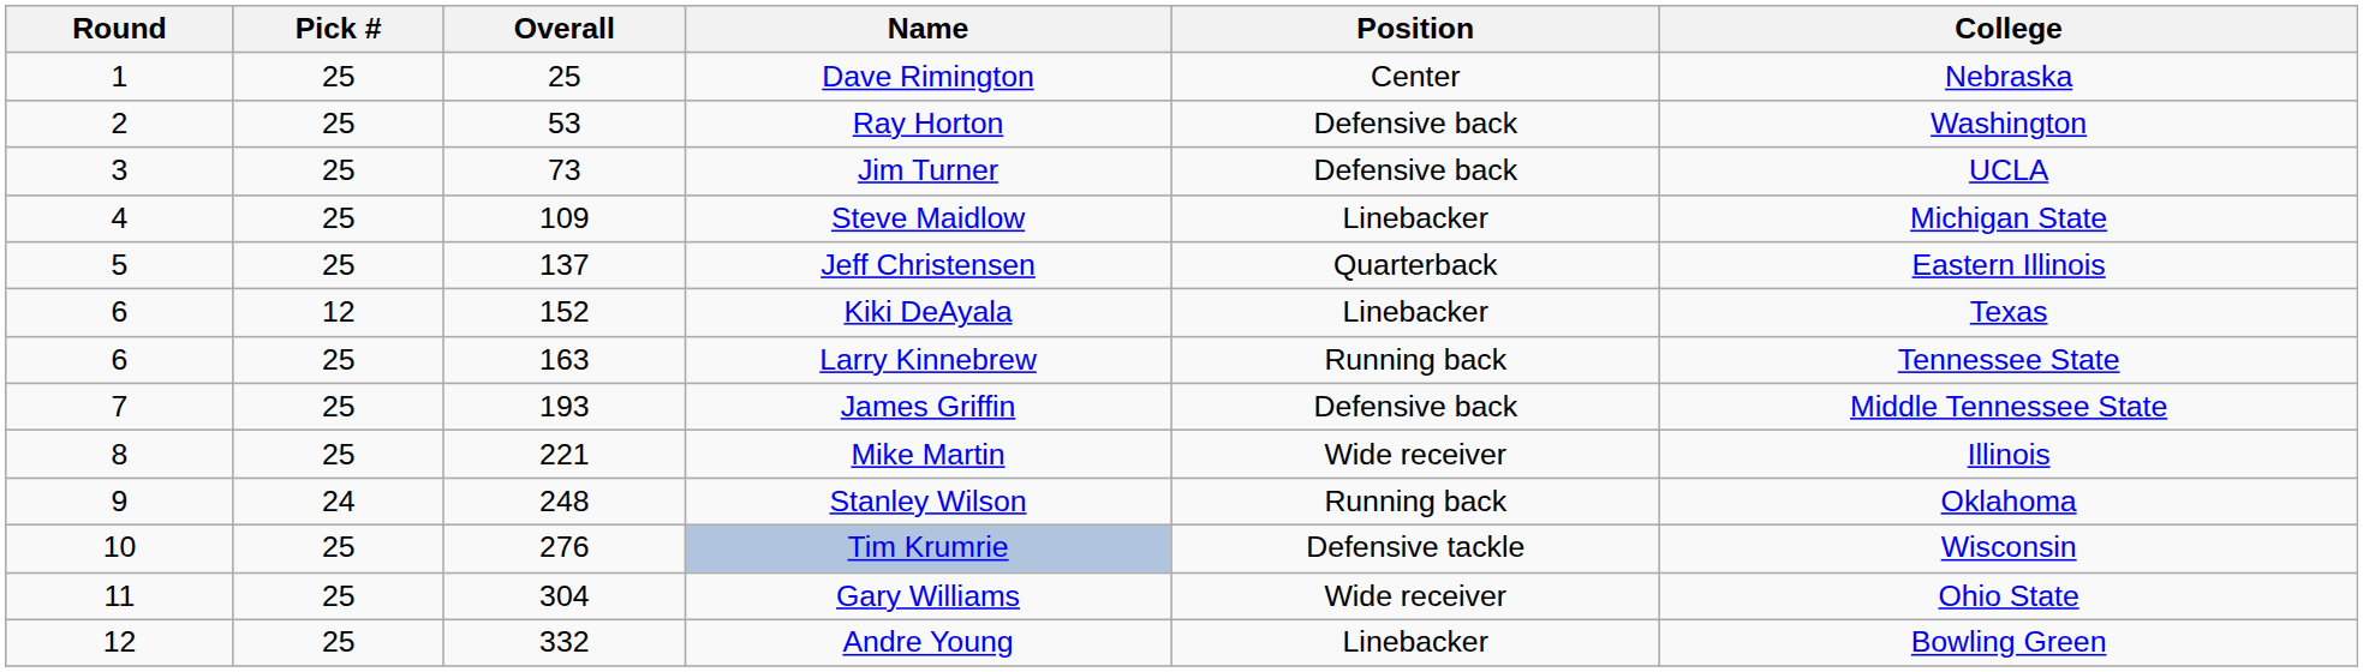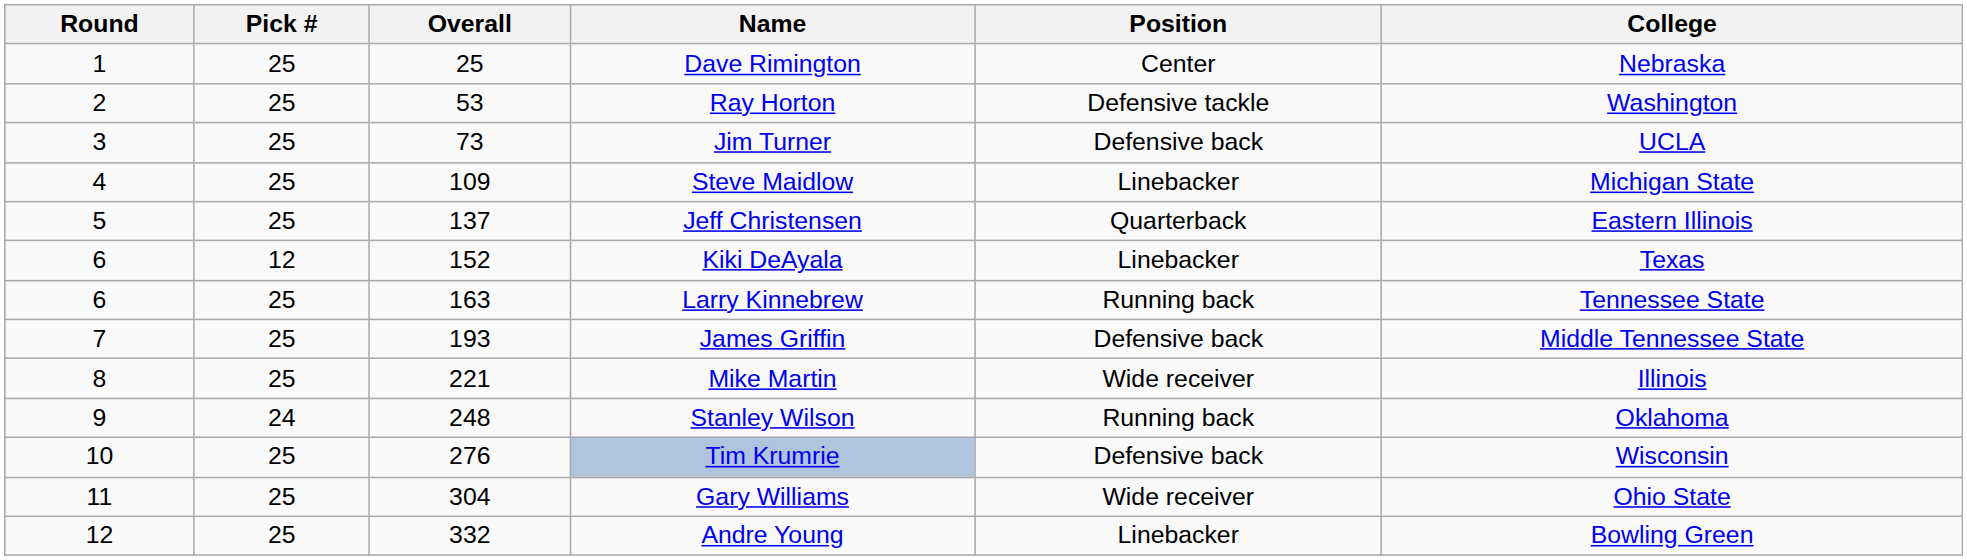Ray Horton | Position: Defensive back -> Defensive tackle
Tim Krumrie | Position: Defensive tackle -> Defensive back
